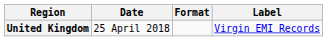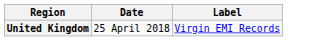- column: Format
